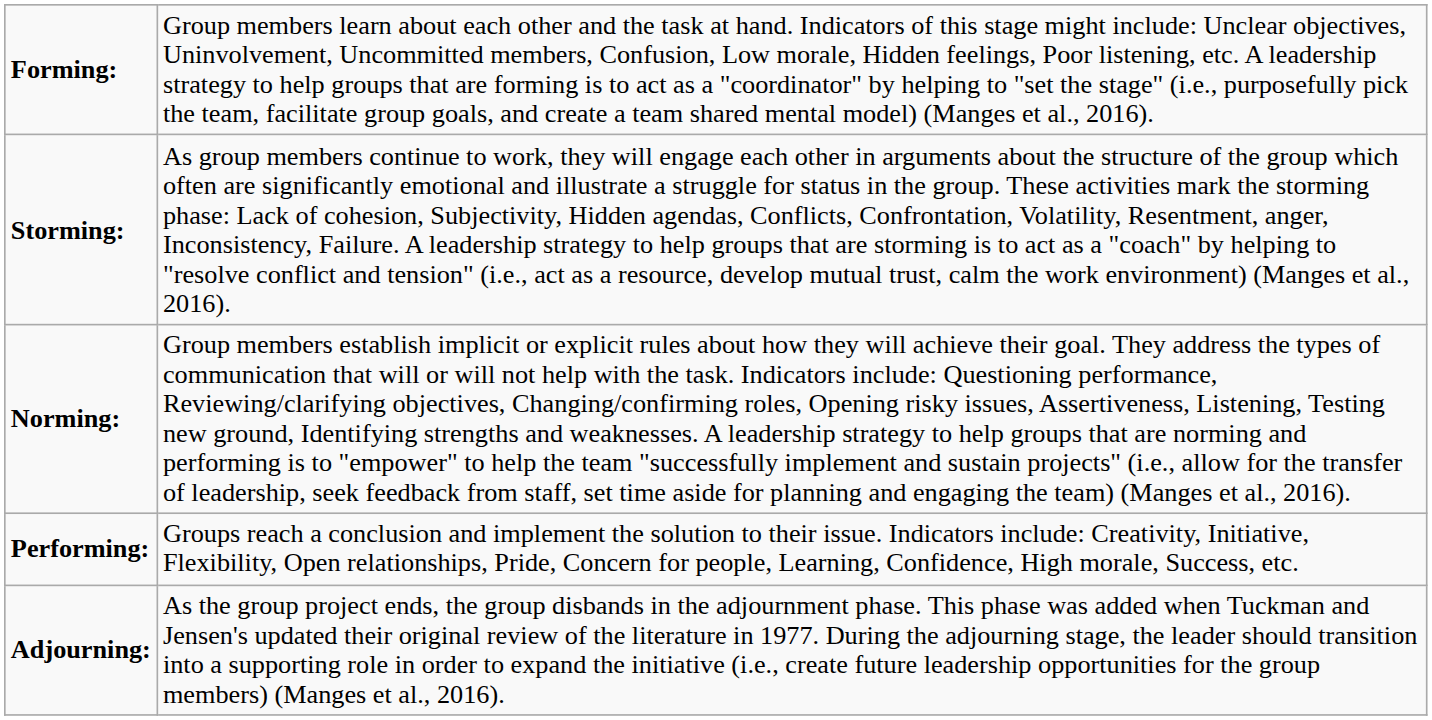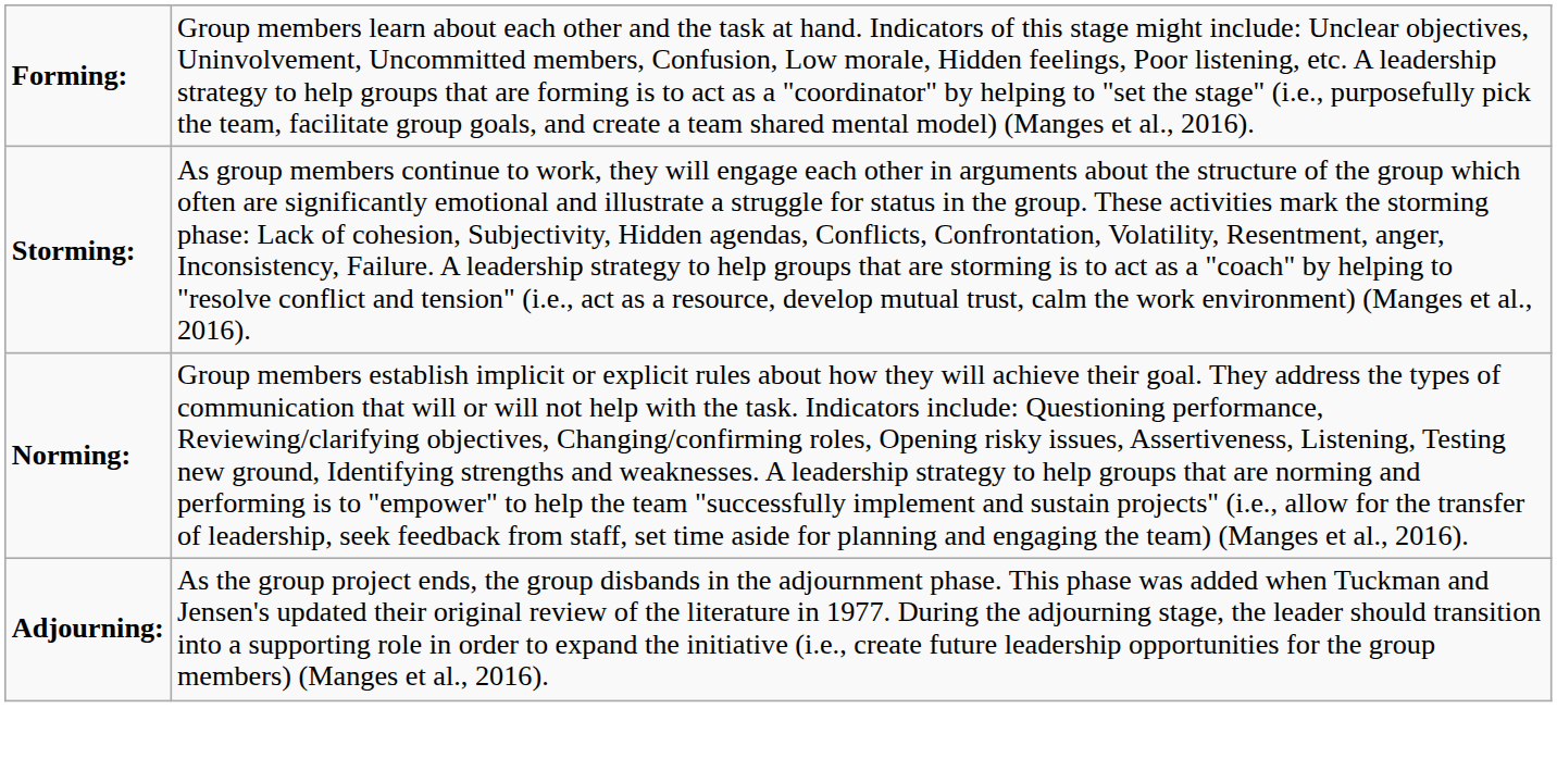- row: Performing: | Groups reach a conclusion and implement the solution to their issue. Indicators include: Creativity, Initiative, Flexibility, Open relationships, Pride, Concern for people, Learning, Confidence, High morale, Success, etc.
